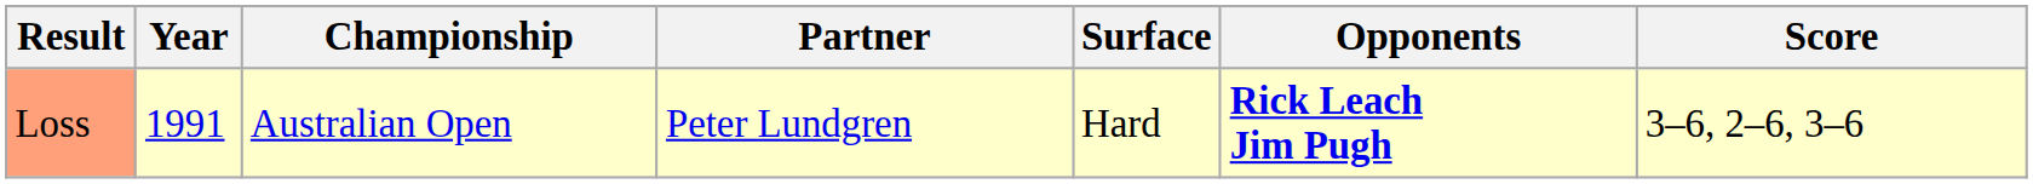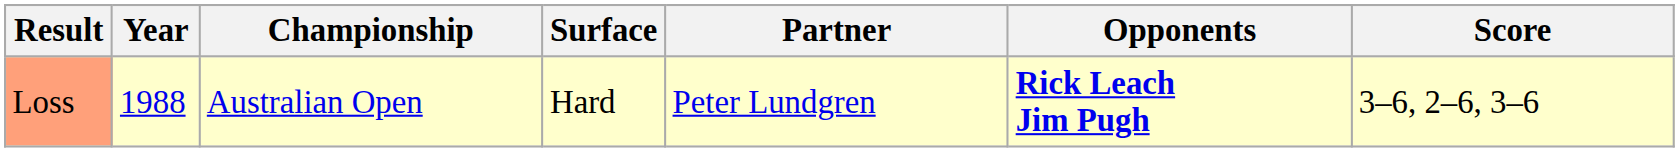columns swapped: Surface <-> Partner
Loss | Year: 1991 -> 1988
